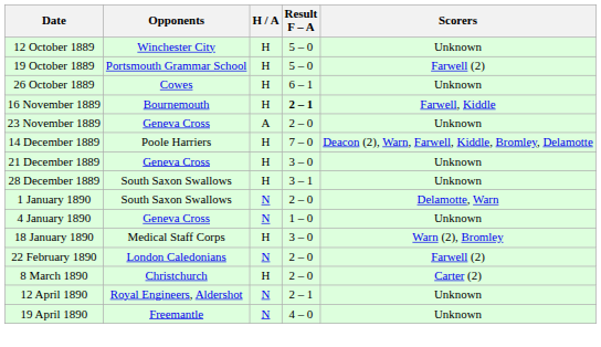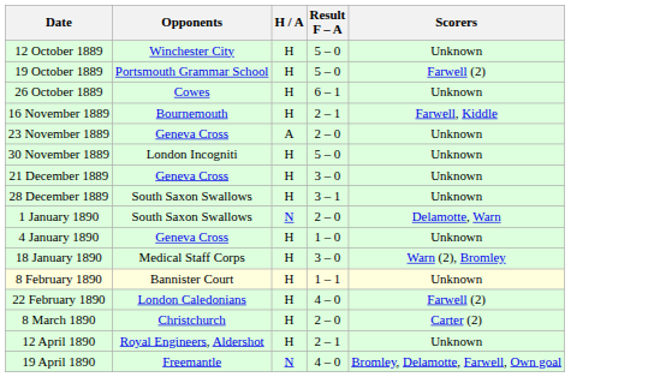16 November 1889 | Result F – A: bold -> normal
+ row: 30 November 1889 | London Incogniti | H | 5 – 0 | Unknown
- row: 14 December 1889 | Poole Harriers | H | 7 – 0 | Deacon (2), Warn, Farwell, Kiddle, Bromley, Delamotte
4 January 1890 | H / A: N -> H
+ row: 8 February 1890 | Bannister Court | H | 1 – 1 | Unknown
22 February 1890 | H / A: N -> H
22 February 1890 | Result F – A: 2 – 0 -> 4 – 0
12 April 1890 | H / A: N -> H
19 April 1890 | Scorers: Unknown -> Bromley, Delamotte, Farwell, Own goal
